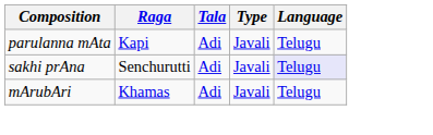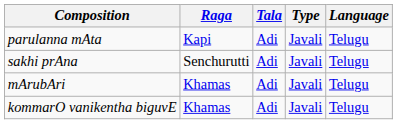sakhi prAna | Language: lavender background -> no background
+ row: kommarO vanikentha biguvE | Khamas | Adi | Javali | Telugu
